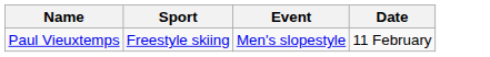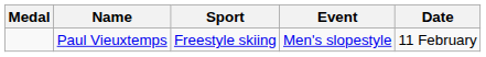+ column: Medal
